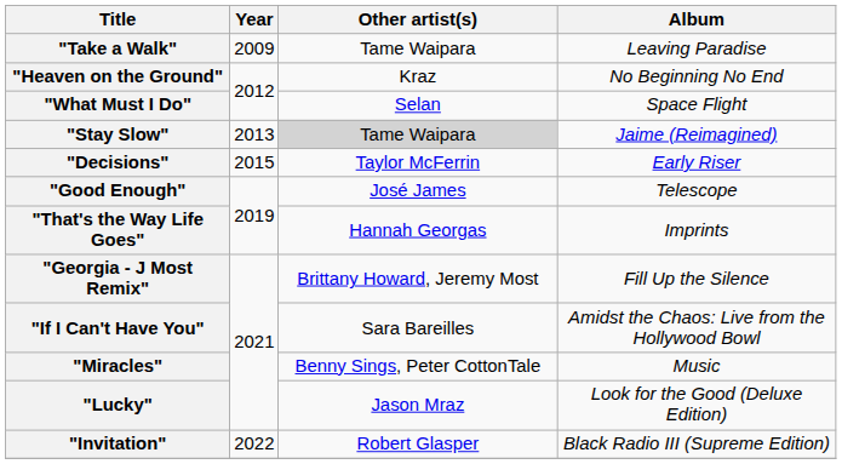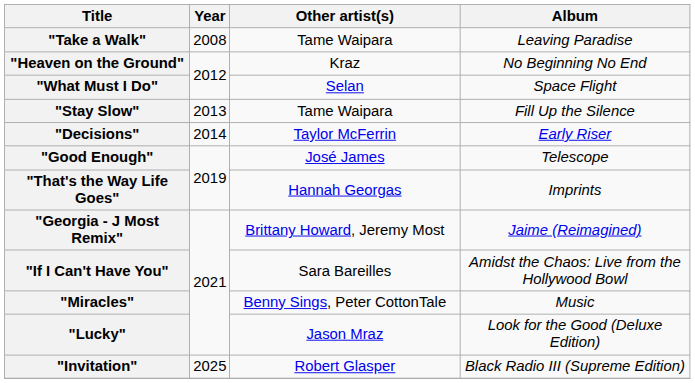"Take a Walk" | Year: 2009 -> 2008
"Stay Slow" | Other artist(s): lightgrey background -> no background
"Stay Slow" | Album: Jaime (Reimagined) -> Fill Up the Silence
"Decisions" | Year: 2015 -> 2014
"Georgia - J Most Remix" | Album: Fill Up the Silence -> Jaime (Reimagined)
"Invitation" | Year: 2022 -> 2025
